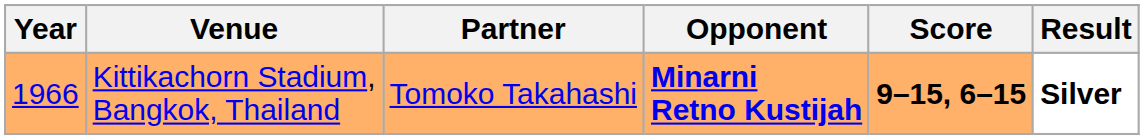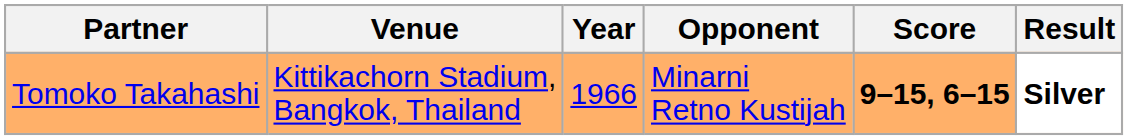columns swapped: Year <-> Partner
Kittikachorn Stadium, Bangkok, Thailand | Opponent: bold -> normal
